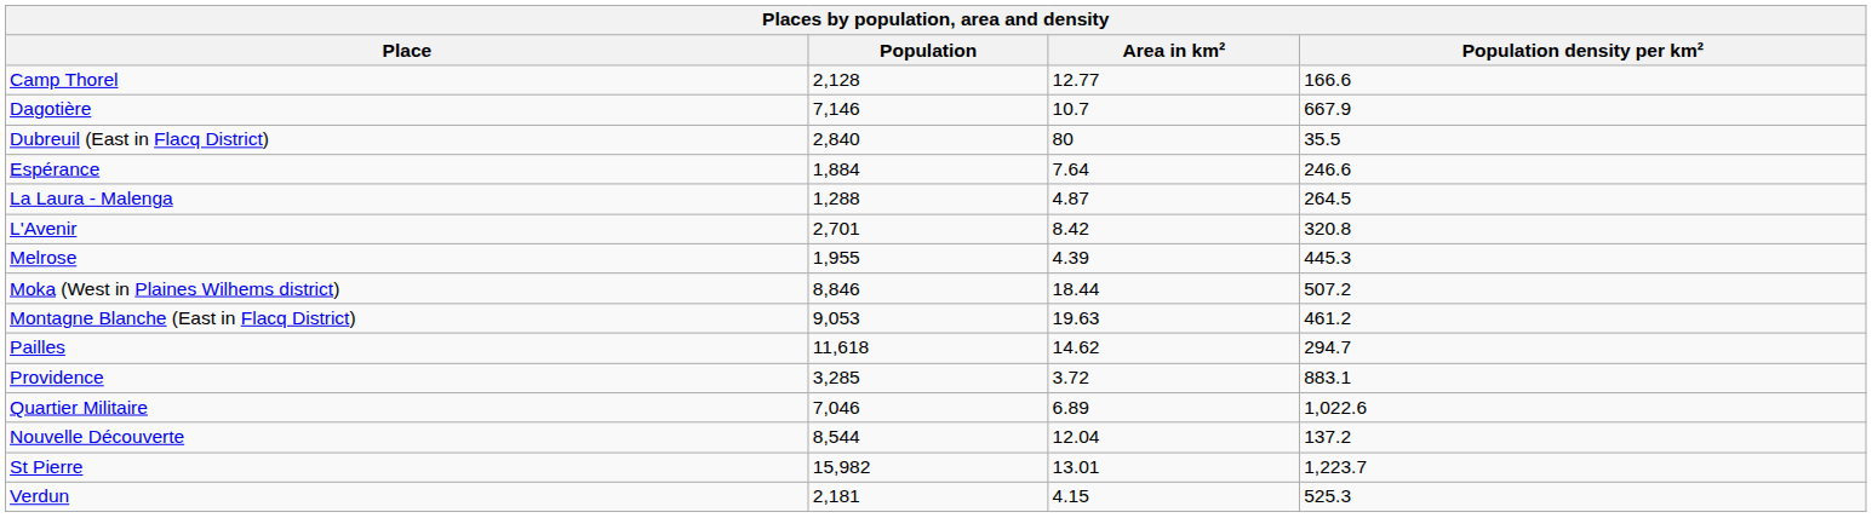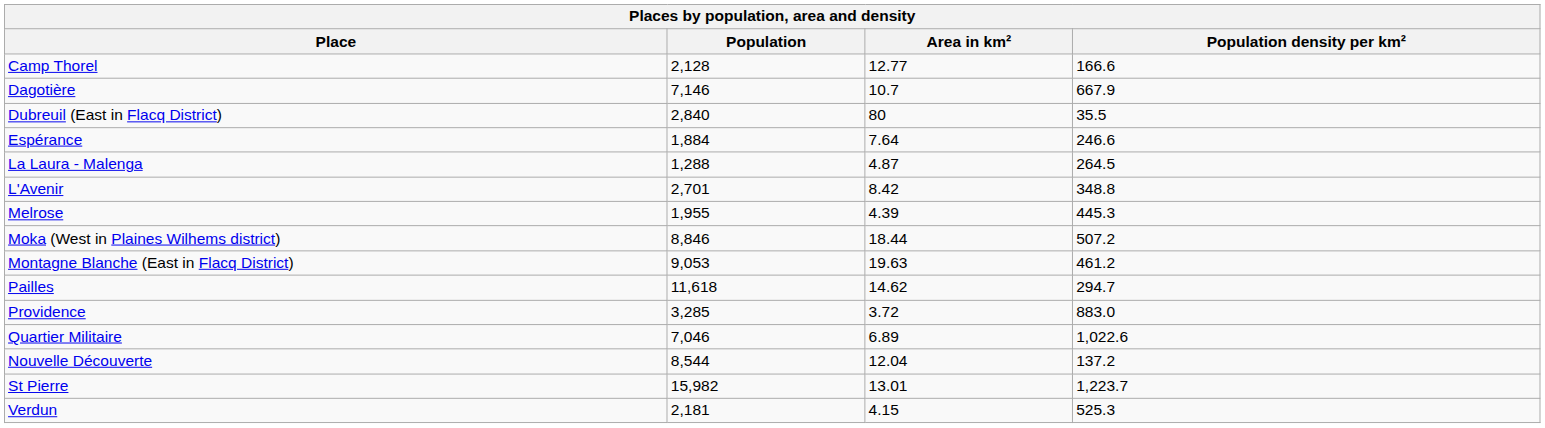L'Avenir | Population density per km²: 320.8 -> 348.8
Providence | Population density per km²: 883.1 -> 883.0
